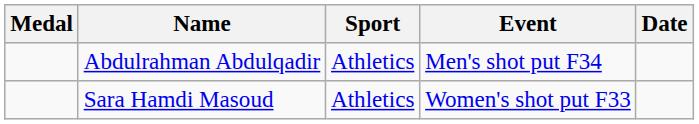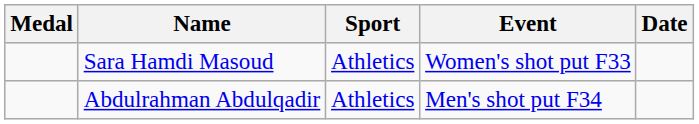rows swapped: Abdulrahman Abdulqadir <-> Sara Hamdi Masoud
